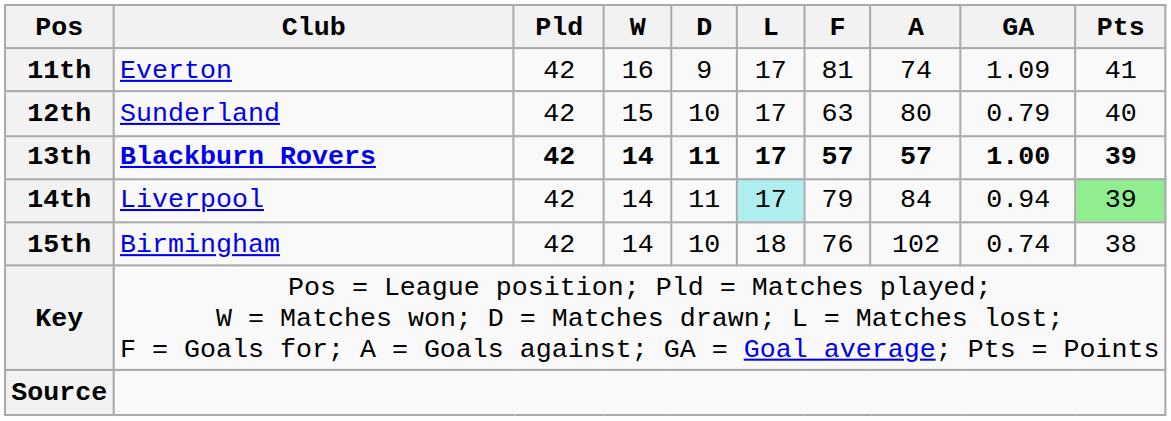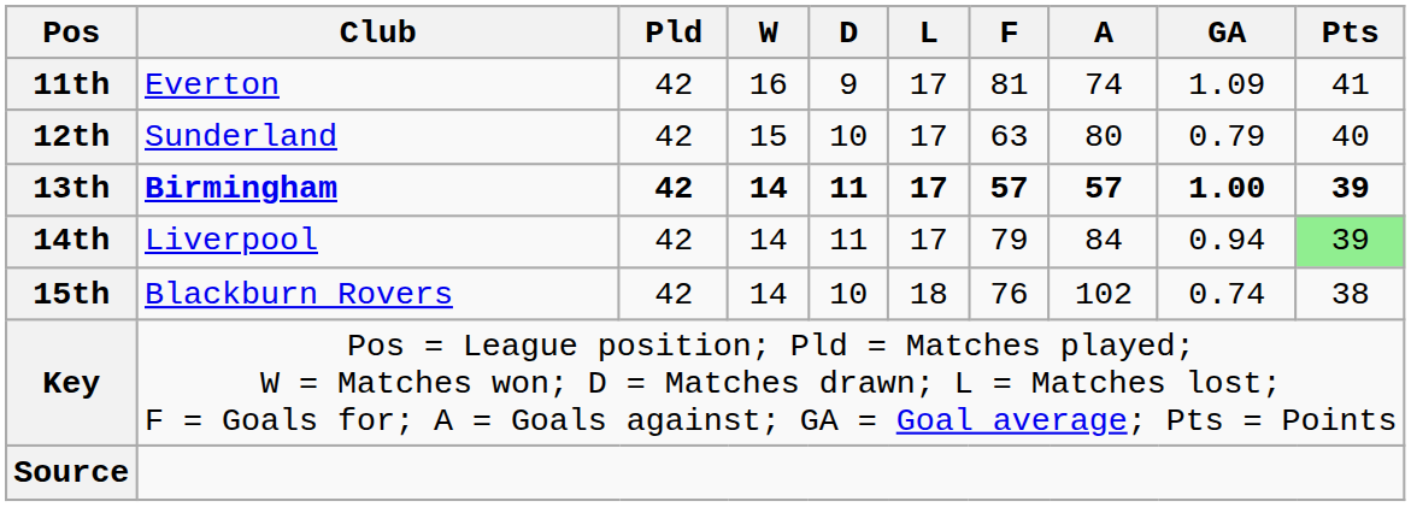13th | Club: Blackburn Rovers -> Birmingham
14th | L: paleturquoise background -> no background
15th | Club: Birmingham -> Blackburn Rovers
